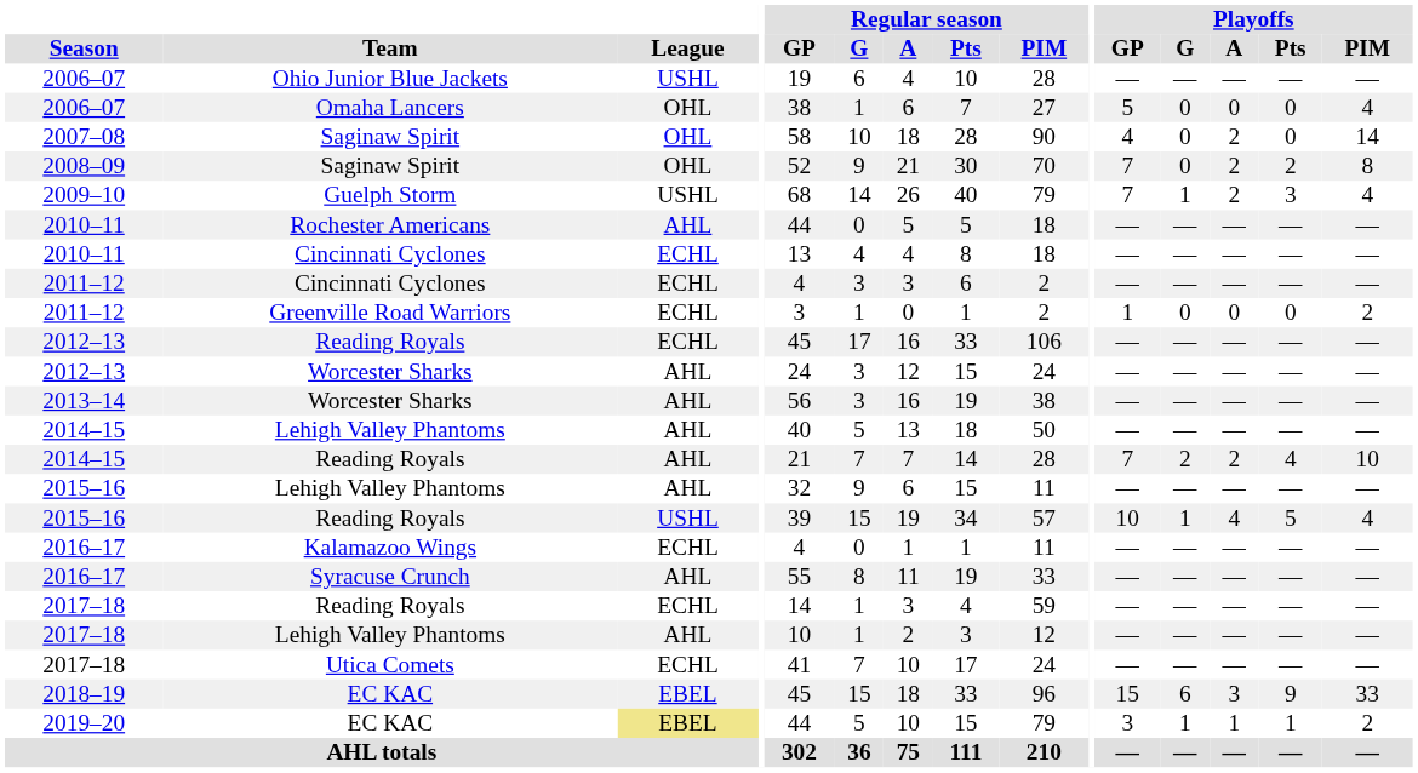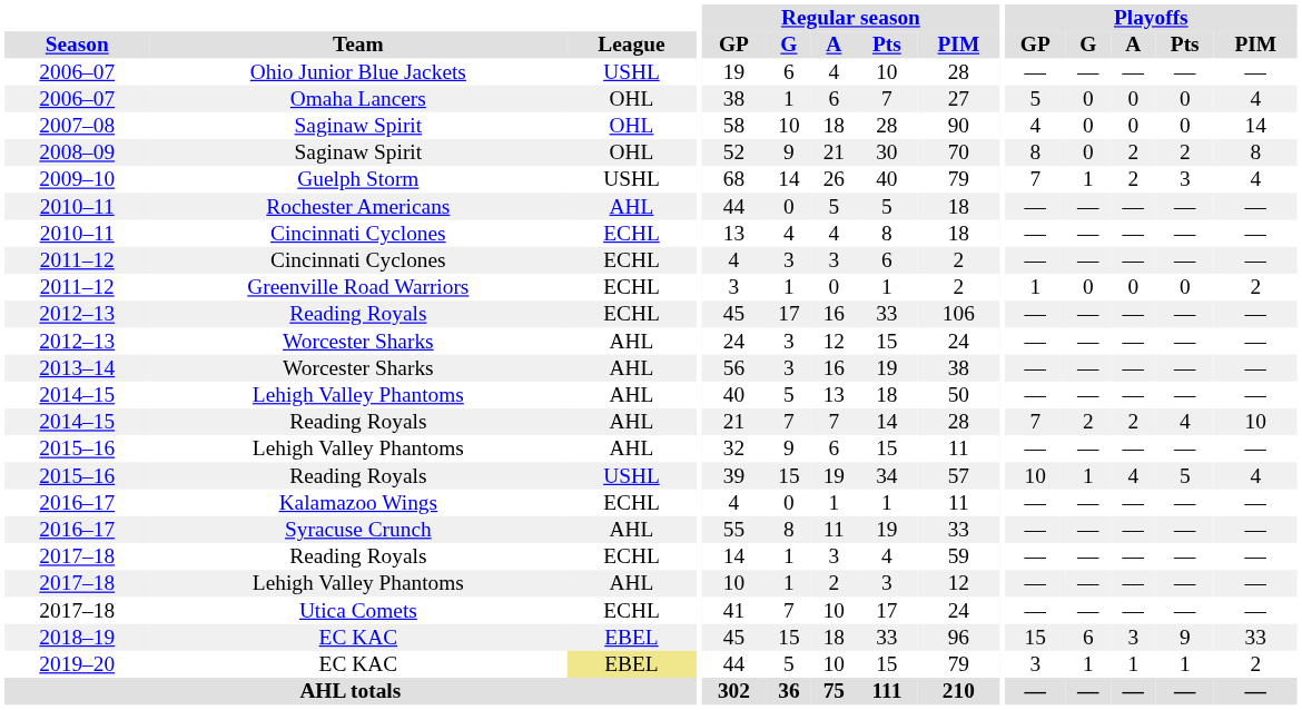2007–08 | Playoffs / A: 2 -> 0
2008–09 | Playoffs / GP: 7 -> 8
